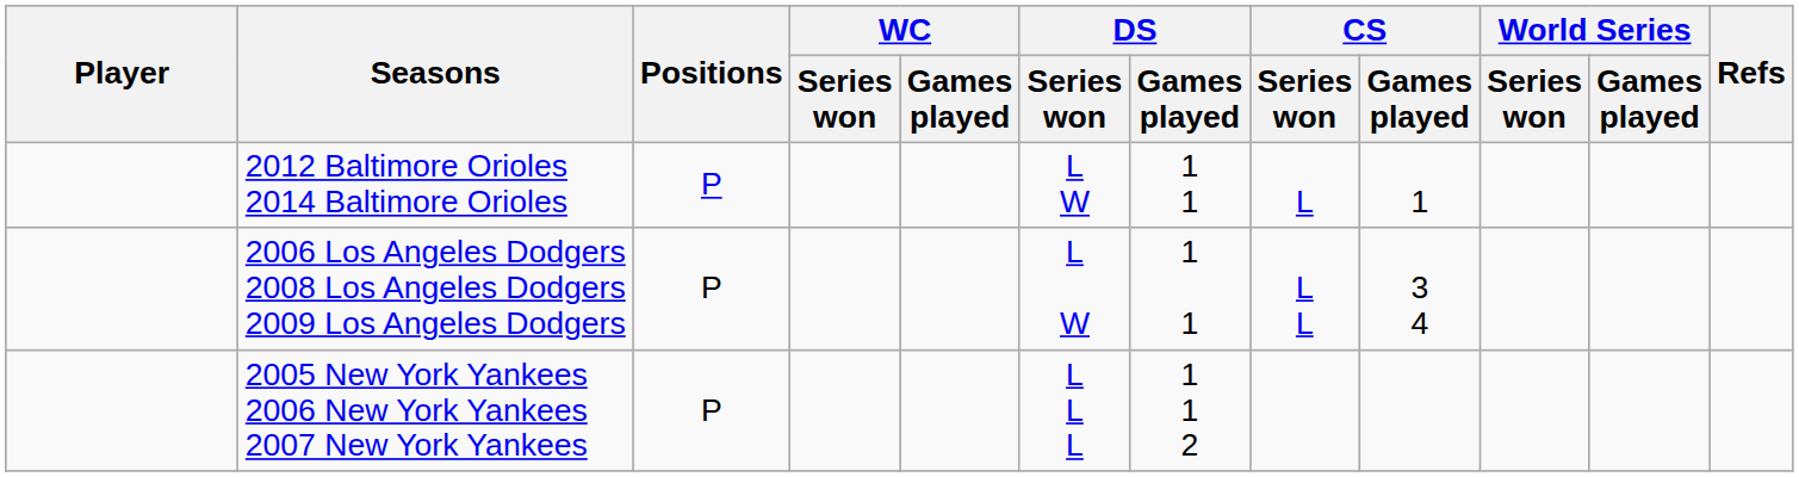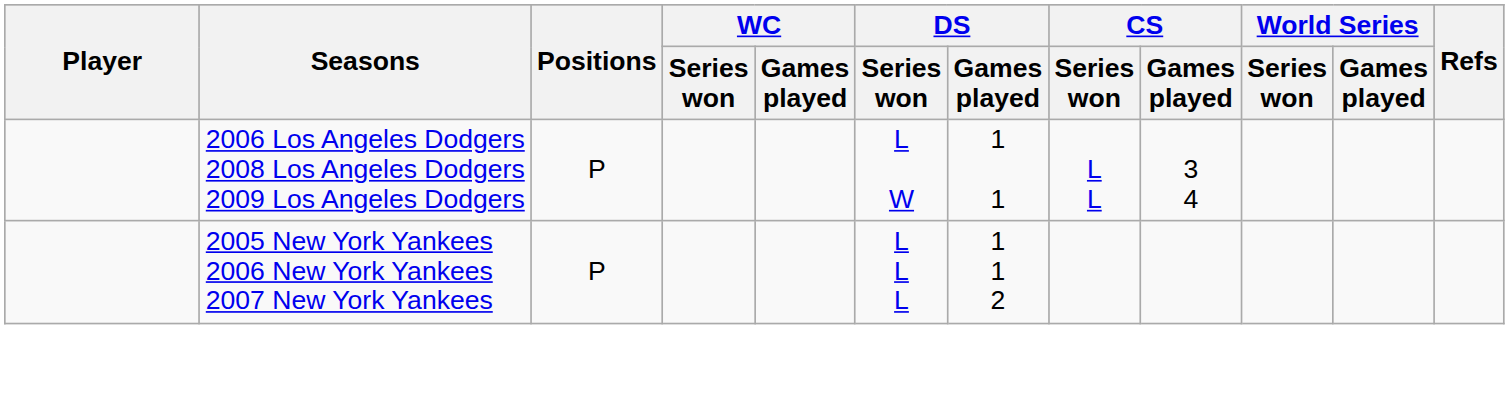- row: 2012 Baltimore Orioles 2014 Baltimore Orioles | P | L W | 1 1 | L | 1
